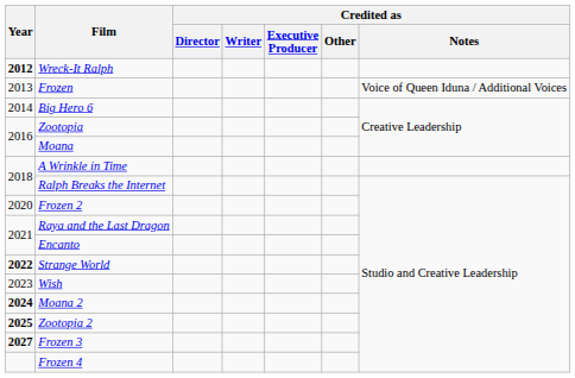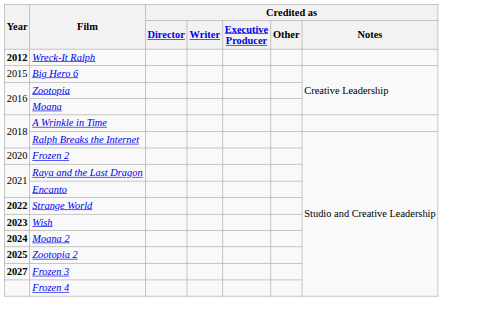- row: 2013 | Frozen | Voice of Queen Iduna / Additional Voices
Big Hero 6 | Year: 2014 -> 2015
Wish | Year: normal -> bold
